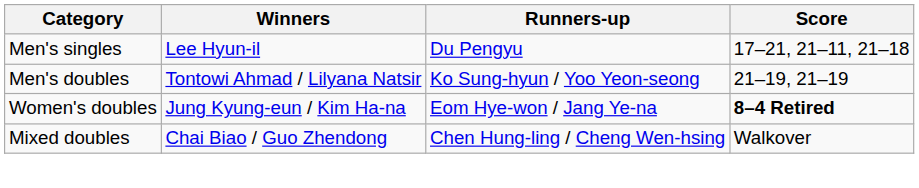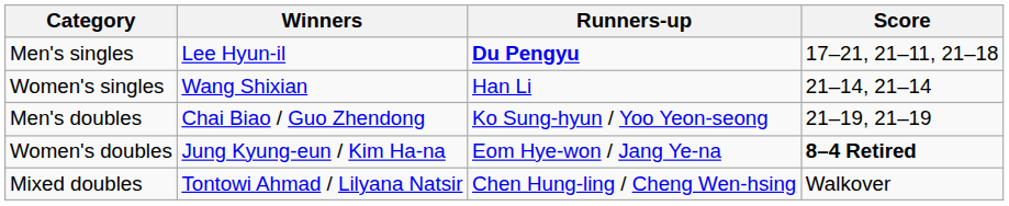Men's singles | Runners-up: normal -> bold
+ row: Women's singles | Wang Shixian | Han Li | 21–14, 21–14
Men's doubles | Winners: Tontowi Ahmad / Lilyana Natsir -> Chai Biao / Guo Zhendong
Mixed doubles | Winners: Chai Biao / Guo Zhendong -> Tontowi Ahmad / Lilyana Natsir
